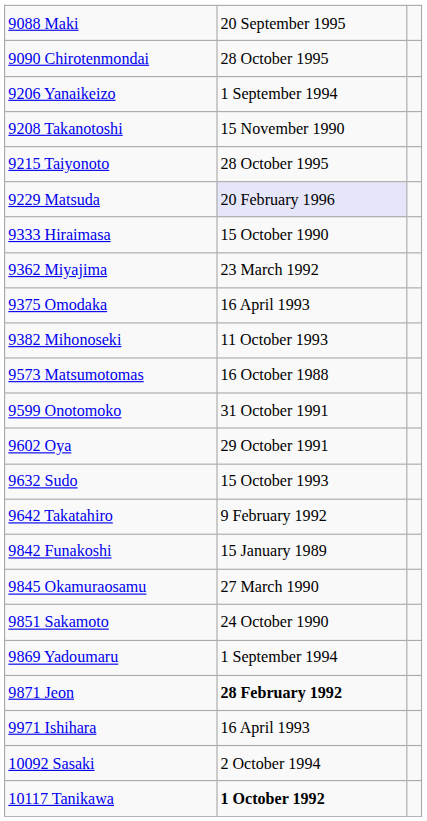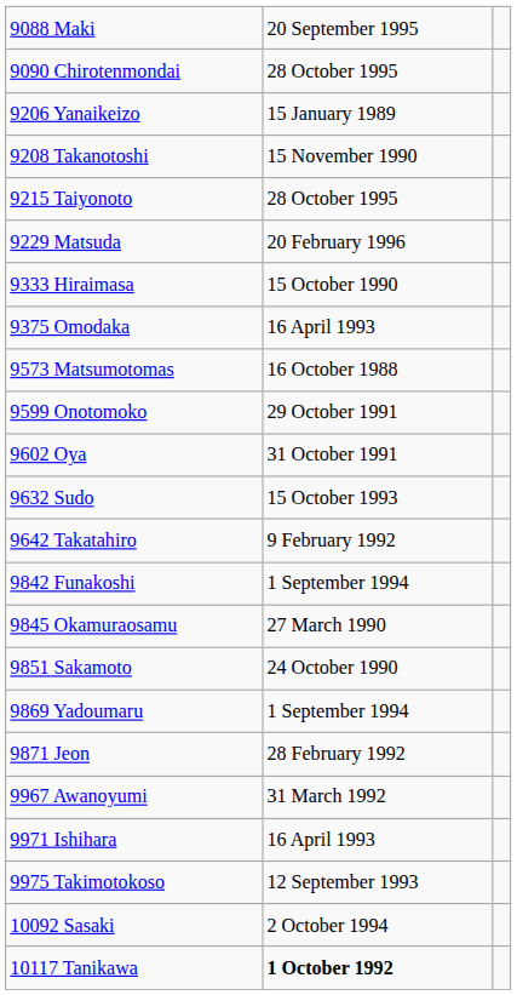9206 Yanaikeizo | column 2: 1 September 1994 -> 15 January 1989
9229 Matsuda | column 2: lavender background -> no background
- row: 9362 Miyajima | 23 March 1992
- row: 9382 Mihonoseki | 11 October 1993
9599 Onotomoko | column 2: 31 October 1991 -> 29 October 1991
9602 Oya | column 2: 29 October 1991 -> 31 October 1991
9842 Funakoshi | column 2: 15 January 1989 -> 1 September 1994
9871 Jeon | column 2: bold -> normal
+ row: 9967 Awanoyumi | 31 March 1992
+ row: 9975 Takimotokoso | 12 September 1993
